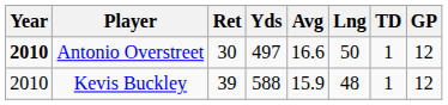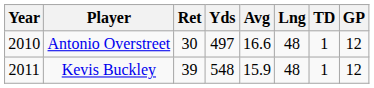Antonio Overstreet | Year: bold -> normal
Antonio Overstreet | Lng: 50 -> 48
Kevis Buckley | Year: 2010 -> 2011
Kevis Buckley | Yds: 588 -> 548
